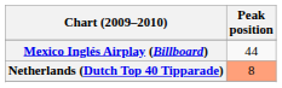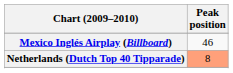Mexico Inglés Airplay (Billboard) | Peak position: 44 -> 46
